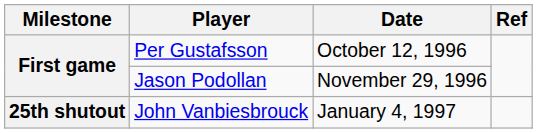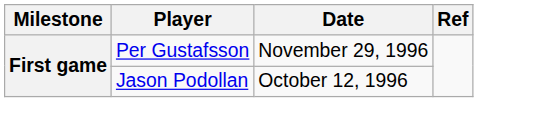Per Gustafsson | Date: October 12, 1996 -> November 29, 1996
Jason Podollan | Date: November 29, 1996 -> October 12, 1996
- row: 25th shutout | John Vanbiesbrouck | January 4, 1997
